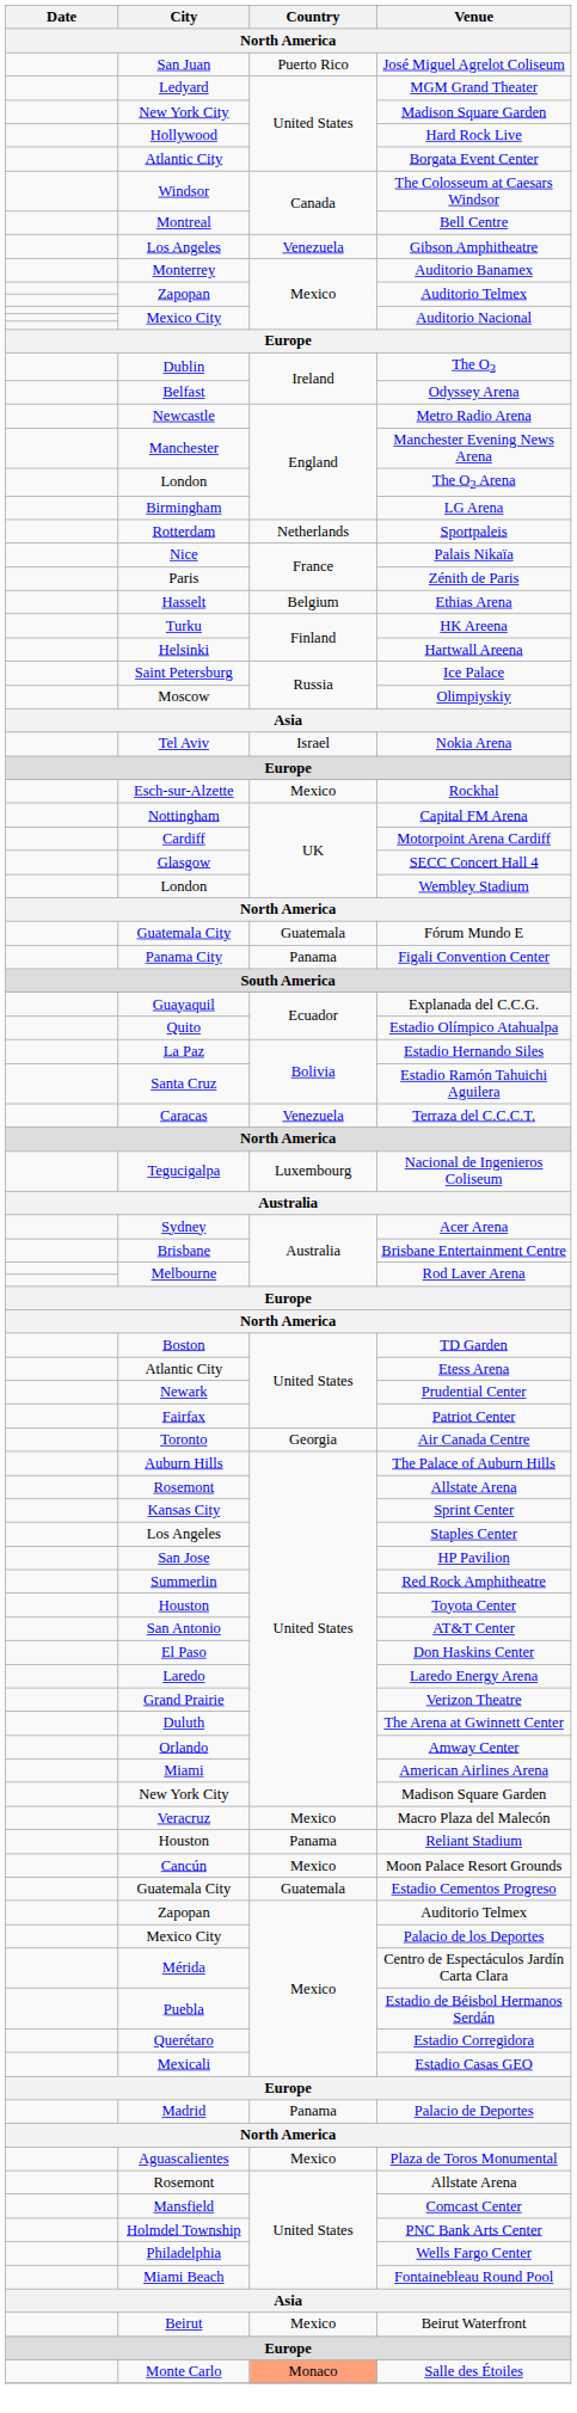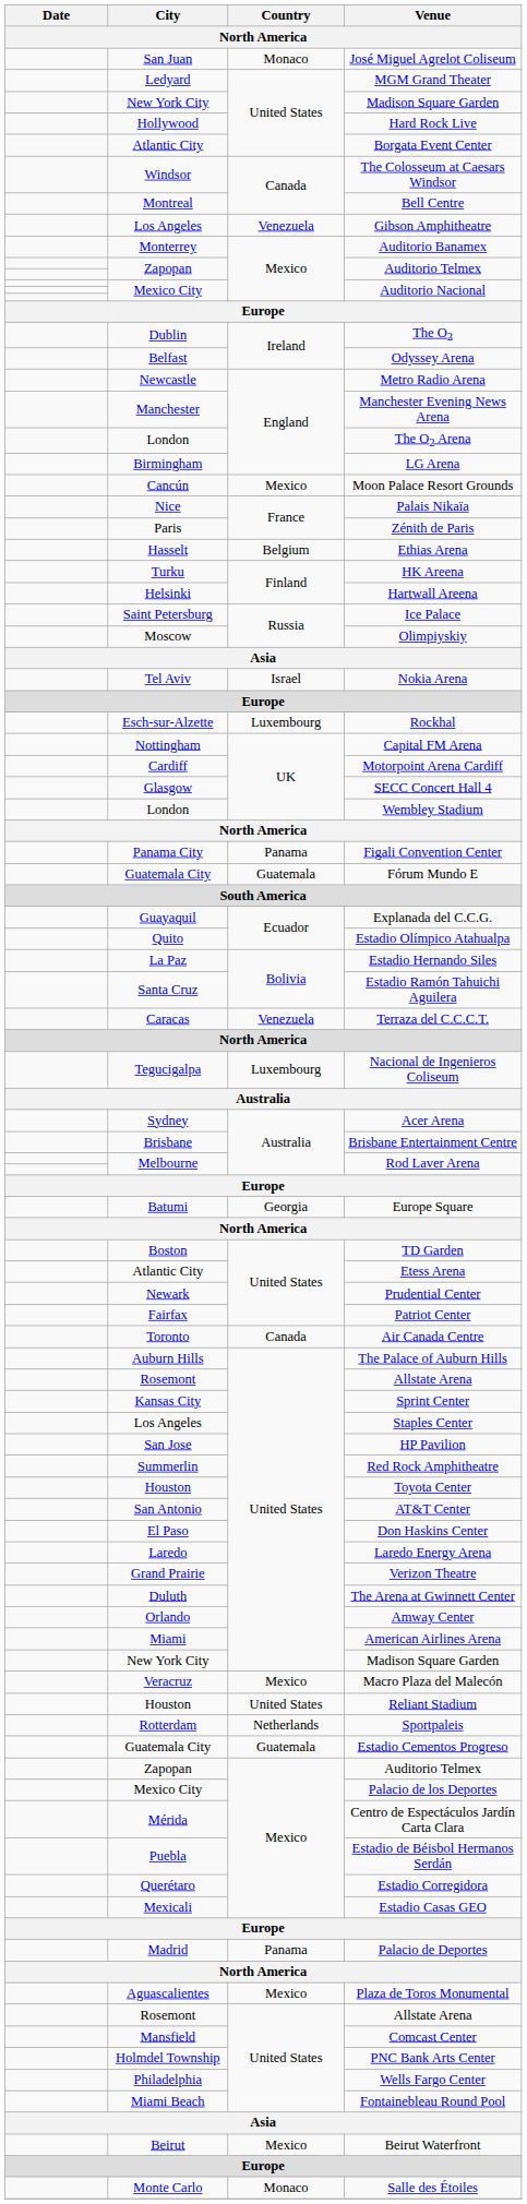José Miguel Agrelot Coliseum | Country: Puerto Rico -> Monaco
rows swapped: Sportpaleis <-> Moon Palace Resort Grounds
Rockhal | Country: Mexico -> Luxembourg
rows swapped: Fórum Mundo E <-> Figali Convention Center
+ row: Batumi | Georgia | Europe Square
Air Canada Centre | Country: Georgia -> Canada
Reliant Stadium | Country: Panama -> United States
Salle des Étoiles | Country: lightsalmon background -> no background
